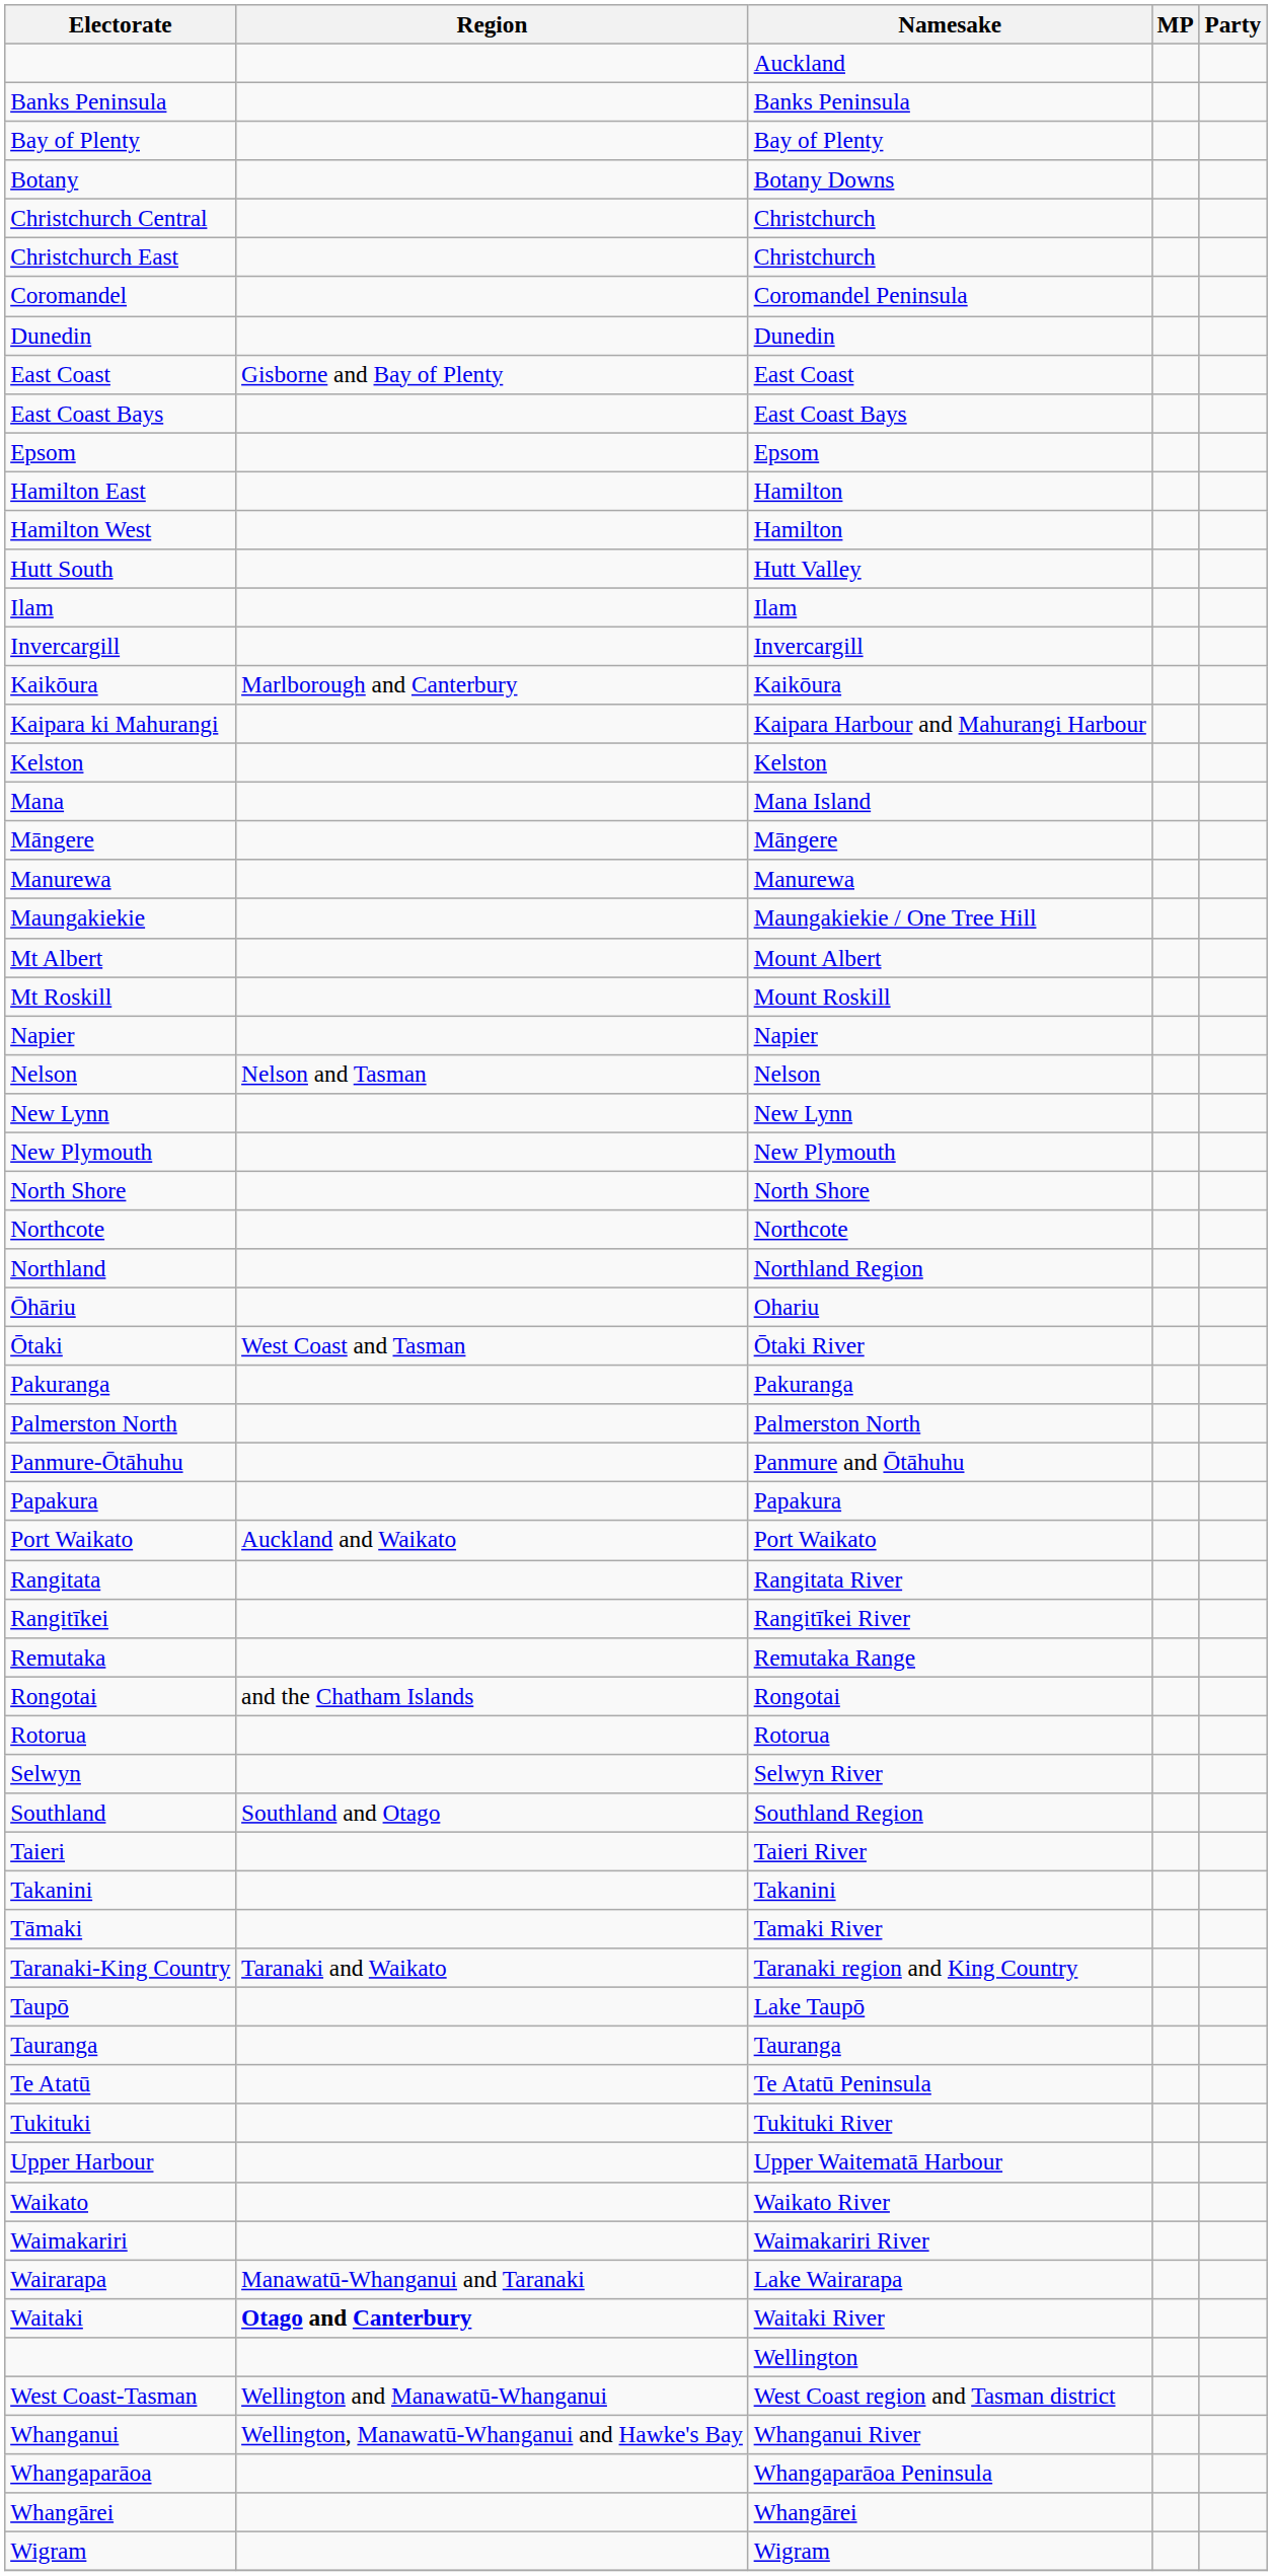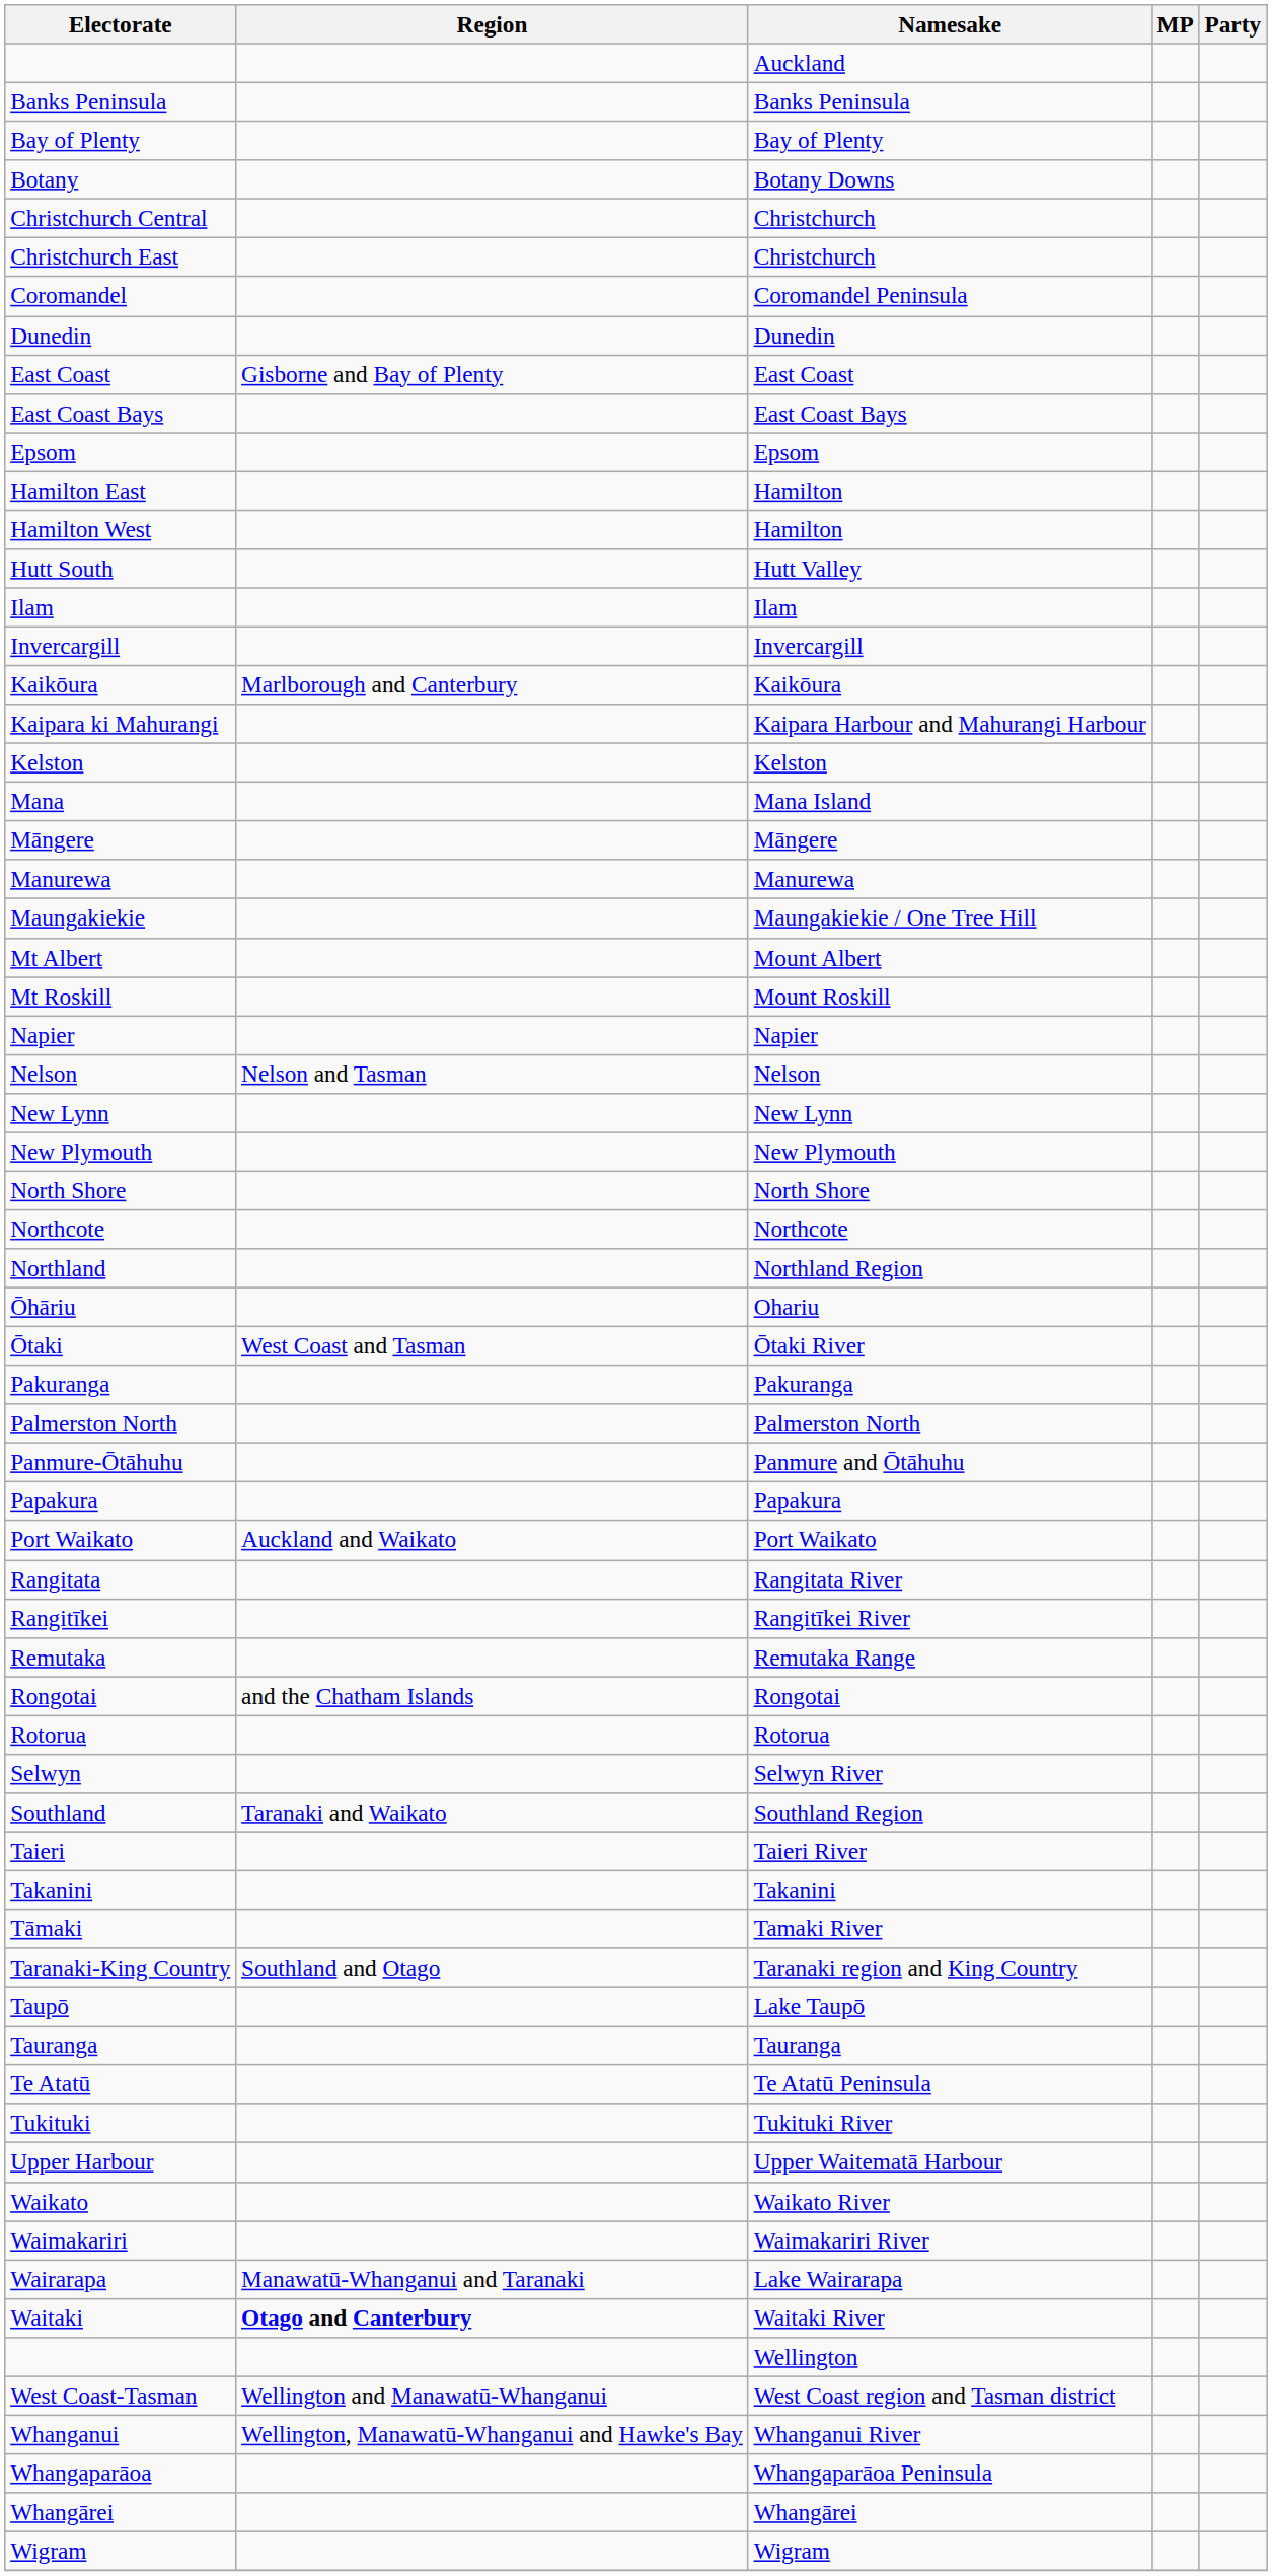Southland | Region: Southland and Otago -> Taranaki and Waikato
Taranaki-King Country | Region: Taranaki and Waikato -> Southland and Otago
